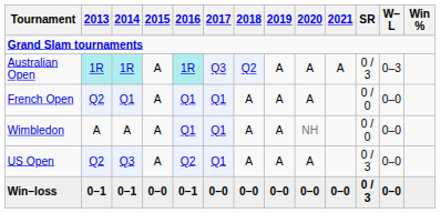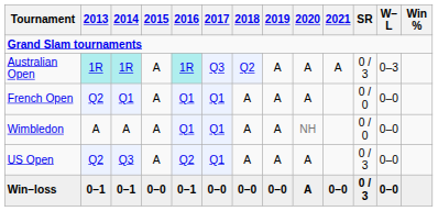Win–loss | 2020: 0–0 -> A
